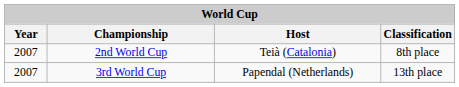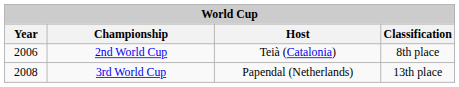2nd World Cup | Year: 2007 -> 2006
3rd World Cup | Year: 2007 -> 2008
